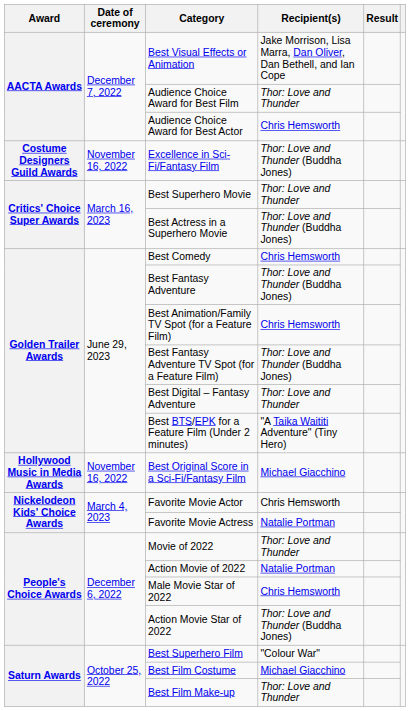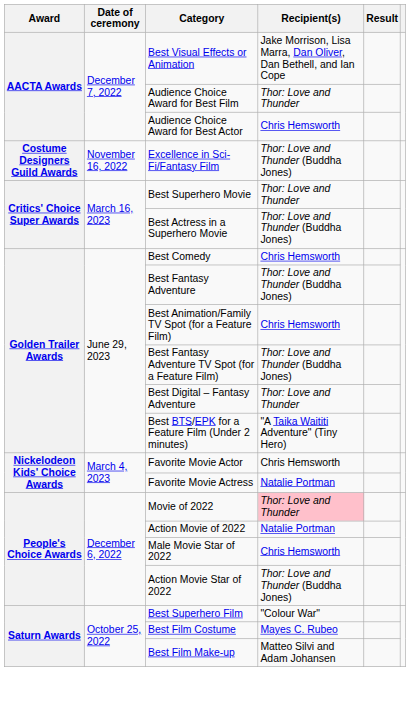- row: Hollywood Music in Media Awards | November 16, 2022 | Best Original Score in a Sci-Fi/Fantasy Film | Michael Giacchino
Movie of 2022 | Recipient(s): no background -> pink background
Best Film Costume | Recipient(s): Michael Giacchino -> Mayes C. Rubeo
Best Film Make-up | Recipient(s): Thor: Love and Thunder -> Matteo Silvi and Adam Johansen
